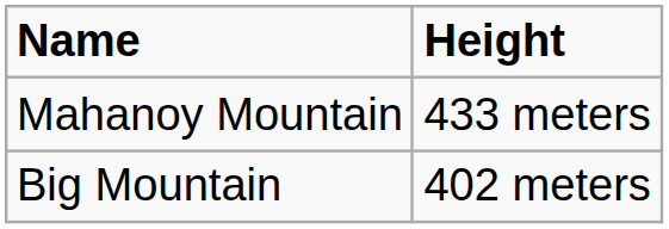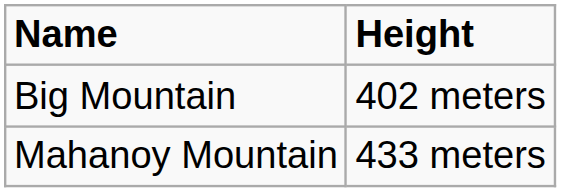rows swapped: Mahanoy Mountain <-> Big Mountain
